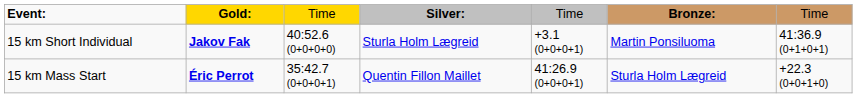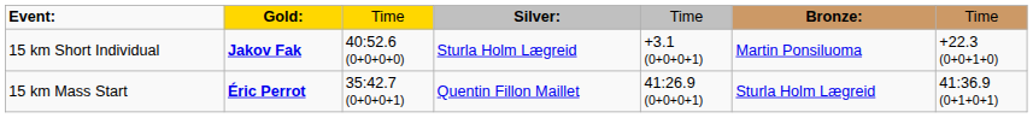15 km Short Individual | column 7: 41:36.9 (0+1+0+1) -> +22.3 (0+0+1+0)
15 km Mass Start | column 7: +22.3 (0+0+1+0) -> 41:36.9 (0+1+0+1)
